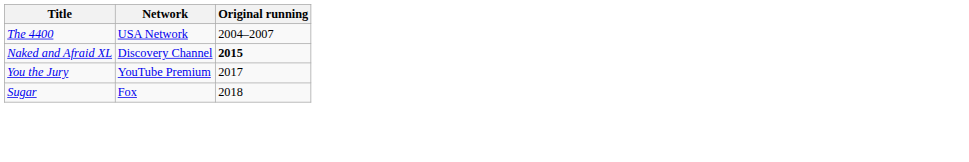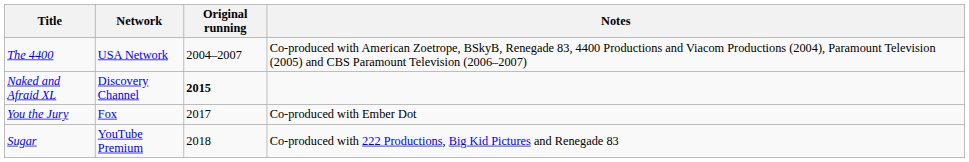+ column: Notes | Co-produced with American Zoetrope, BSkyB, Renegade 83, 4400 Productions and Viacom Productions (2004), Paramount Television (2005) and CBS Paramount Television (2006–2007) | Co-produced with Ember Dot | Co-produced with 222 Productions, Big Kid Pictures and Renegade 83
You the Jury | Network: YouTube Premium -> Fox
Sugar | Network: Fox -> YouTube Premium
